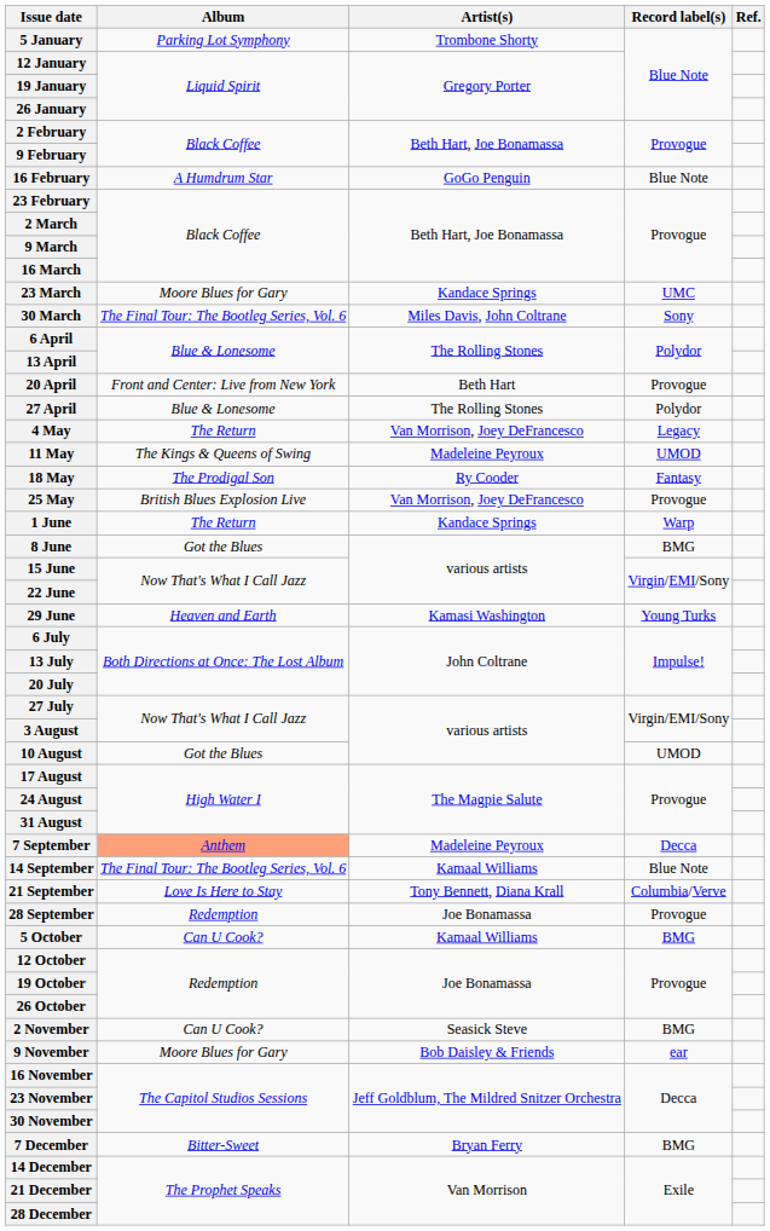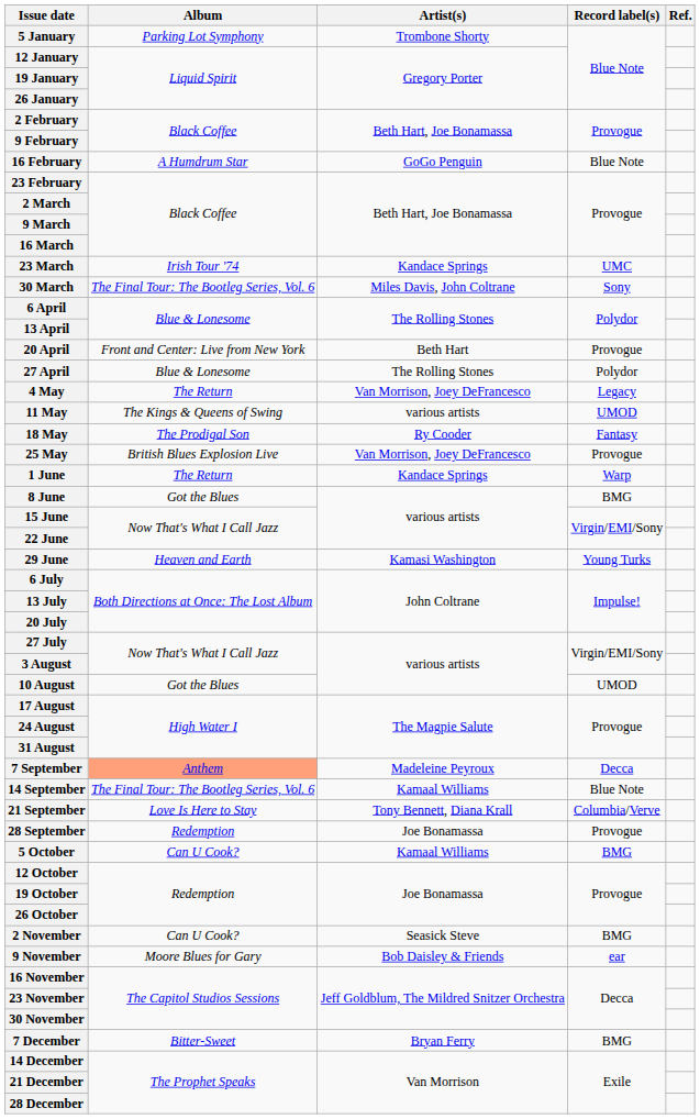23 March | Album: Moore Blues for Gary -> Irish Tour '74
11 May | Artist(s): Madeleine Peyroux -> various artists
